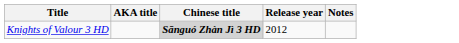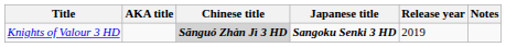+ column: Japanese title | Sangoku Senki 3 HD
Knights of Valour 3 HD | Release year: 2012 -> 2019
